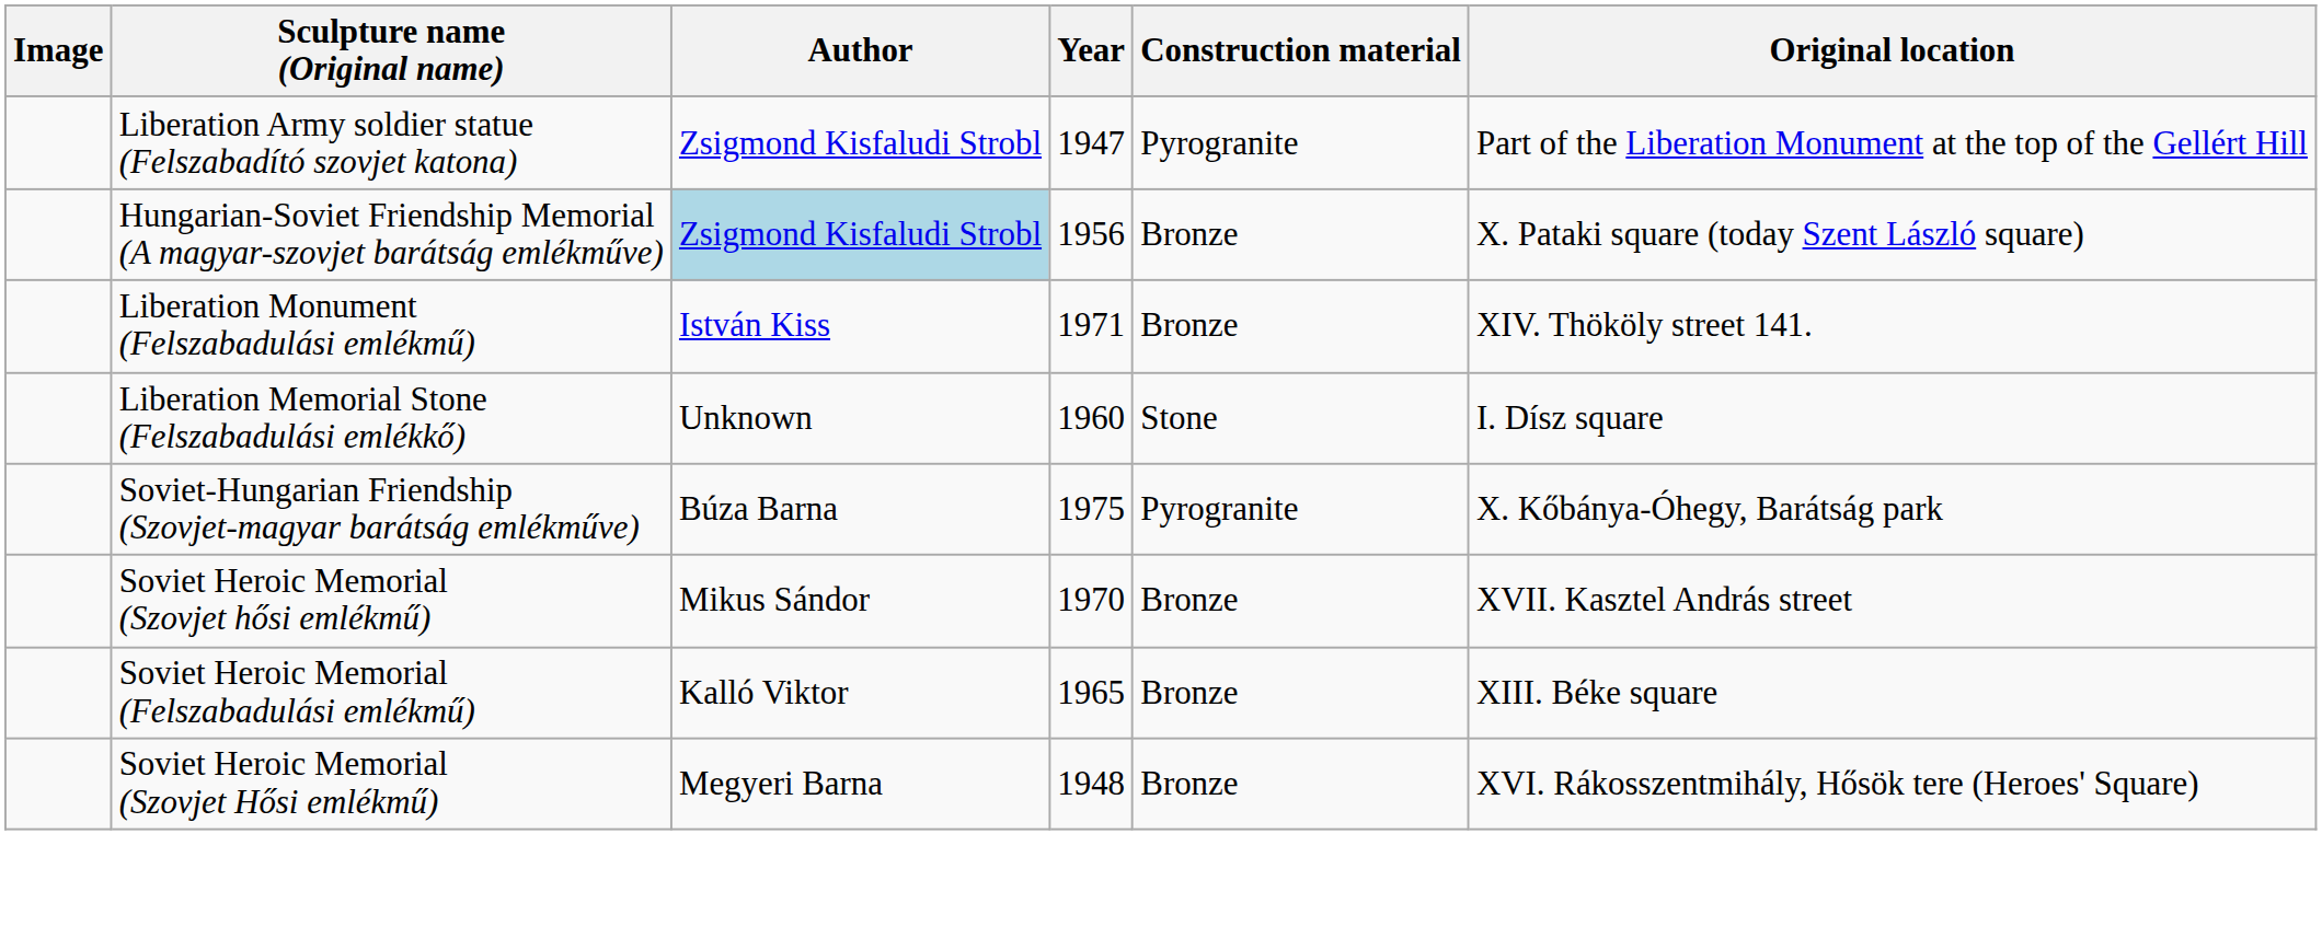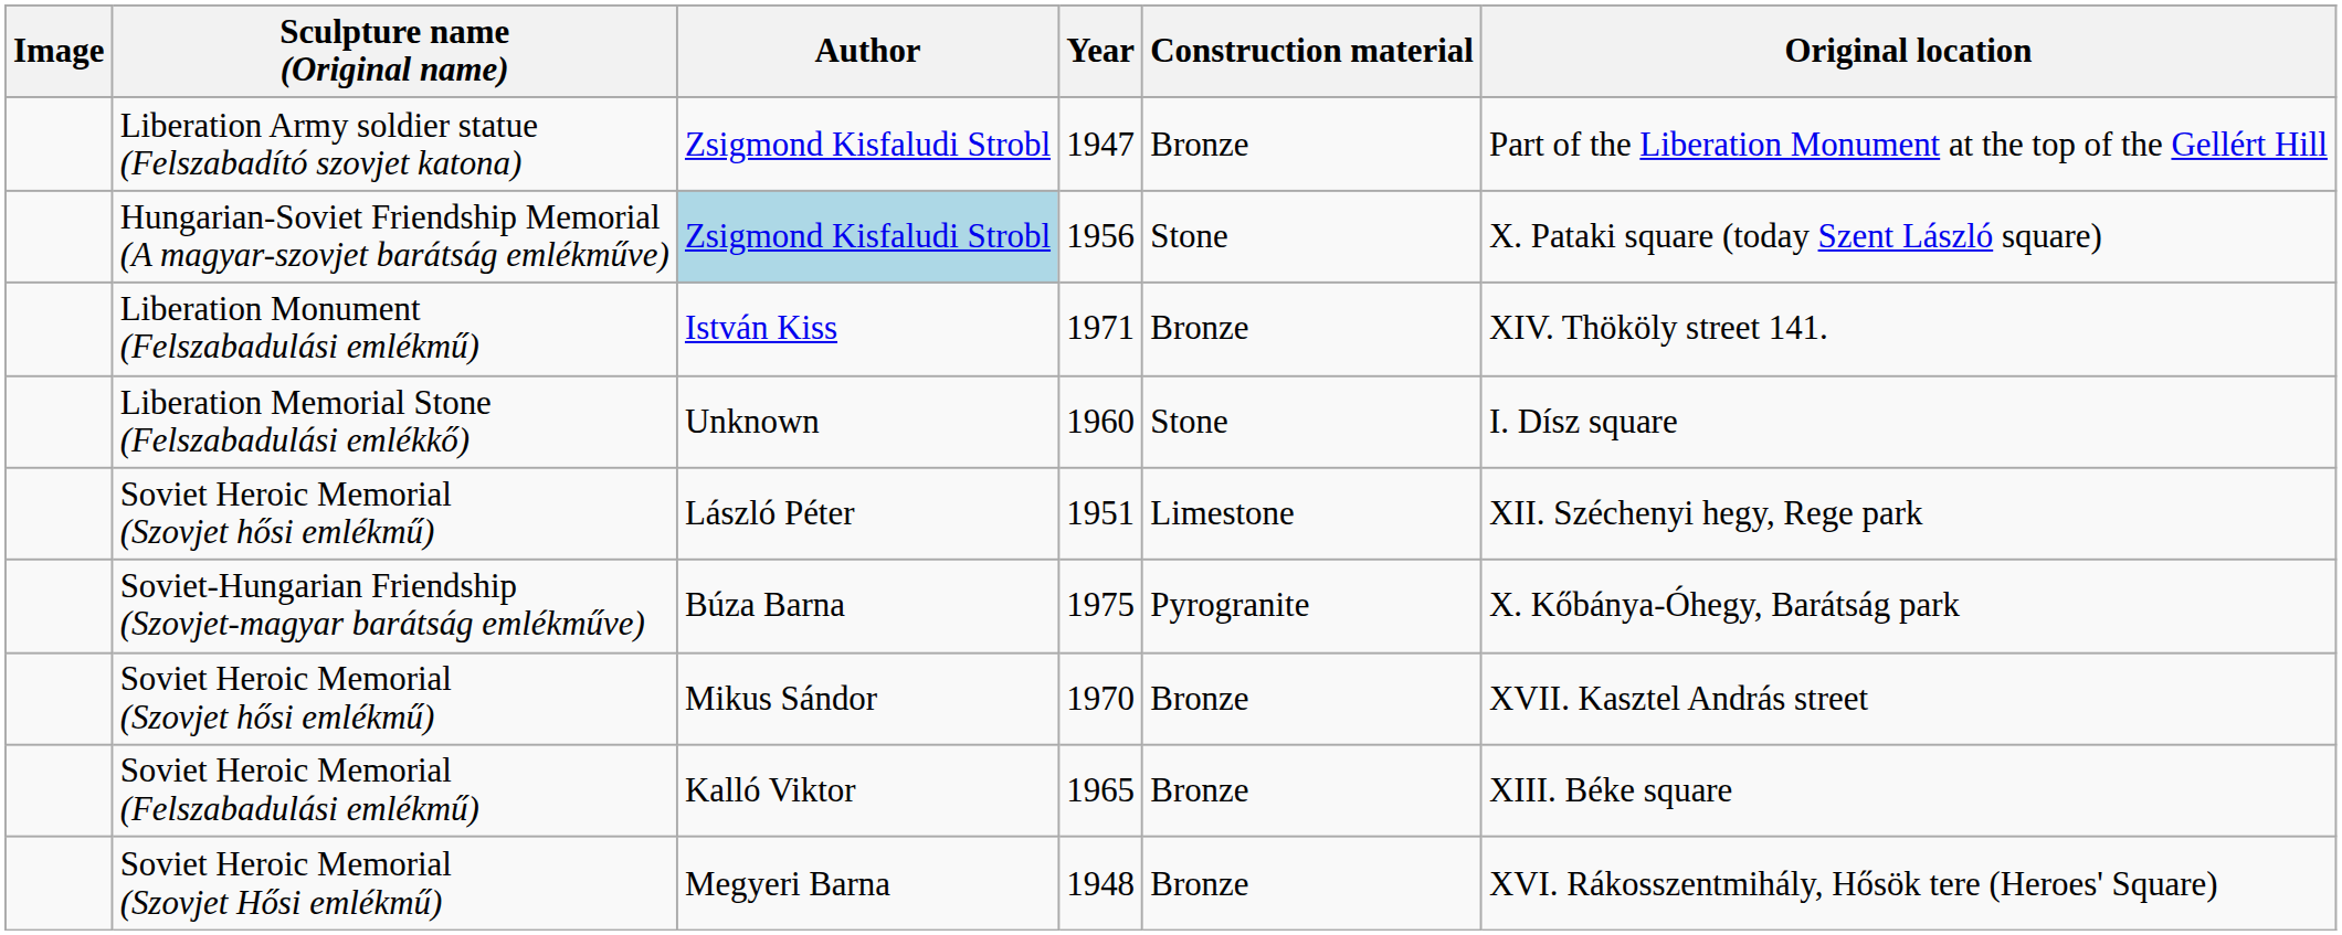1947 | Construction material: Pyrogranite -> Bronze
1956 | Construction material: Bronze -> Stone
+ row: Soviet Heroic Memorial (Szovjet hősi emlékmű) | László Péter | 1951 | Limestone | XII. Széchenyi hegy, Rege park
